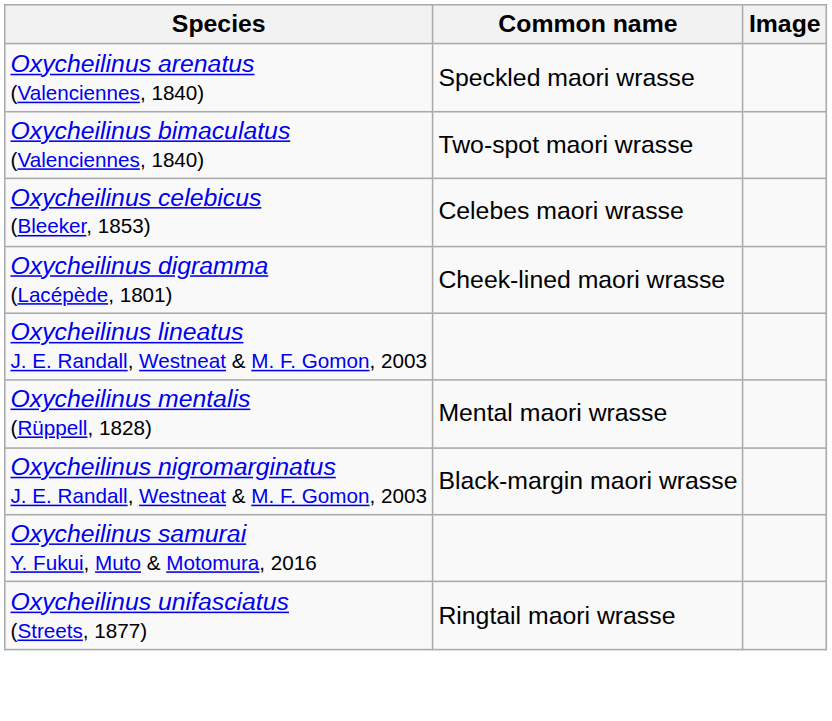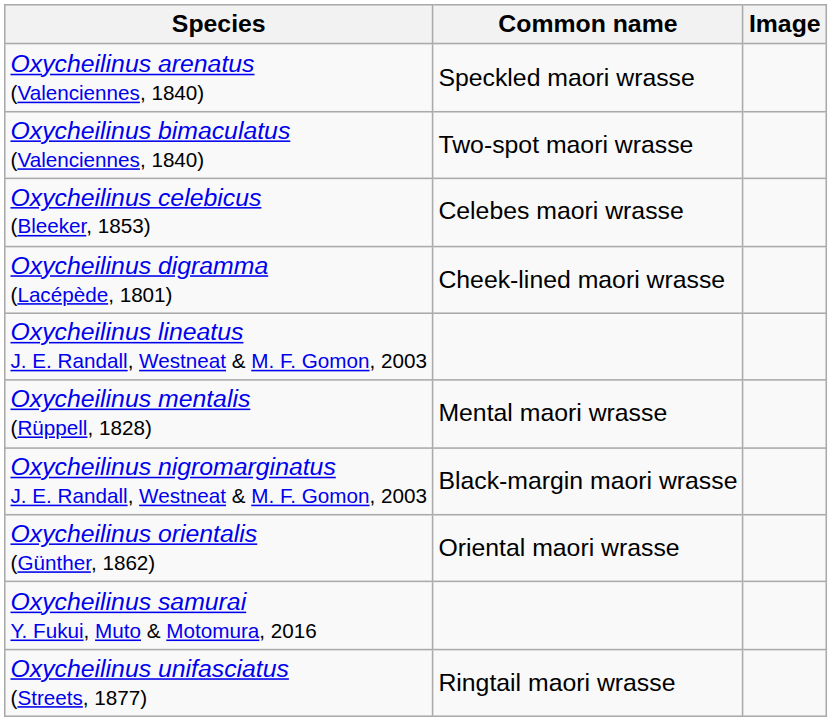+ row: Oxycheilinus orientalis (Günther, 1862) | Oriental maori wrasse
